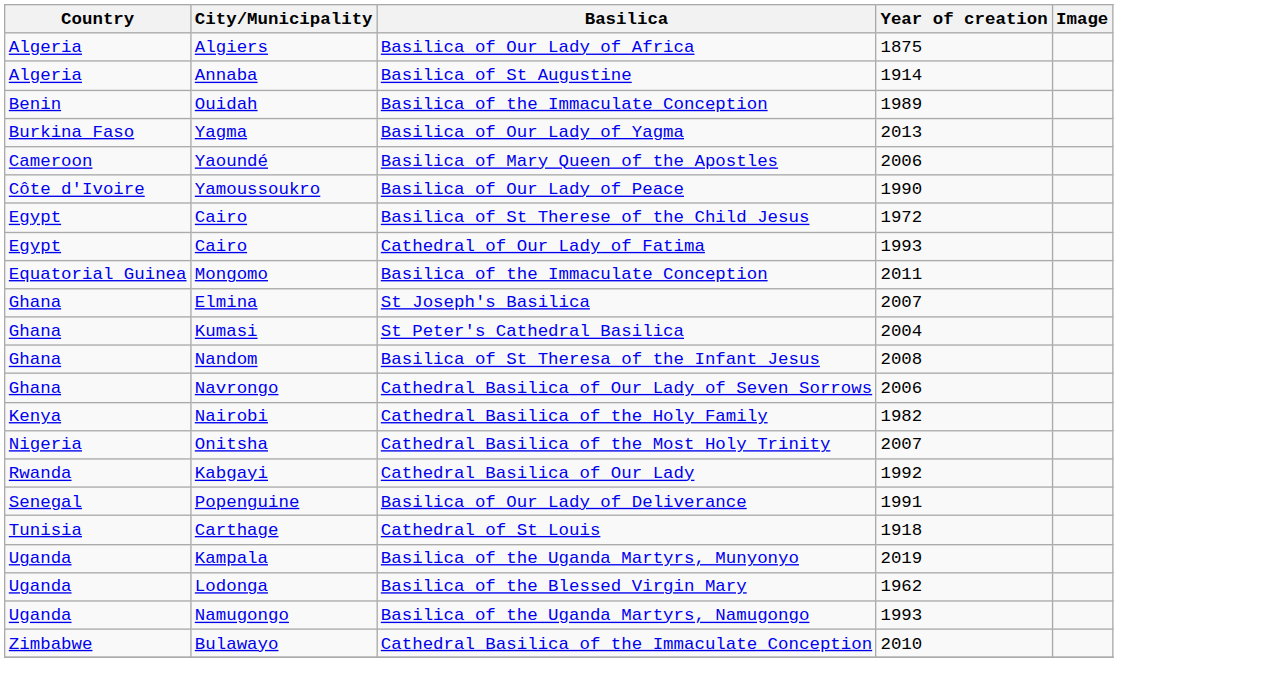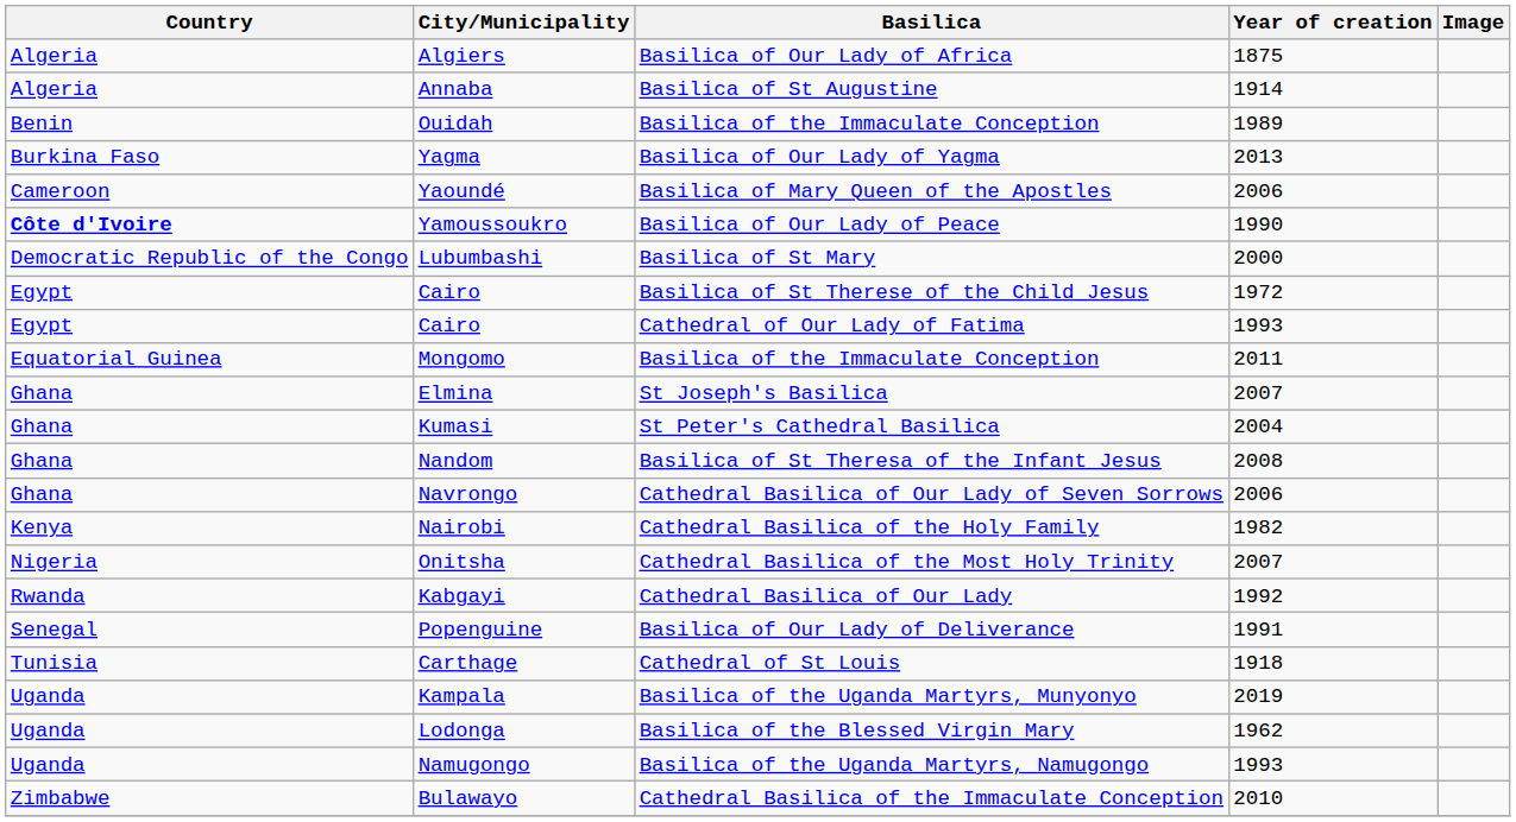Yamoussoukro | Country: normal -> bold
+ row: Democratic Republic of the Congo | Lubumbashi | Basilica of St Mary | 2000
